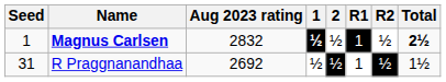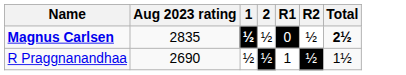- column: Seed | 1 | 31
Magnus Carlsen | Aug 2023 rating: 2832 -> 2835
Magnus Carlsen | R1: 1 -> 0
R Praggnanandhaa | Aug 2023 rating: 2692 -> 2690
